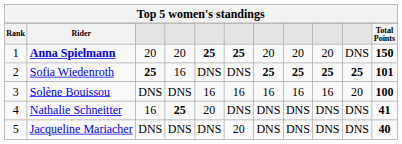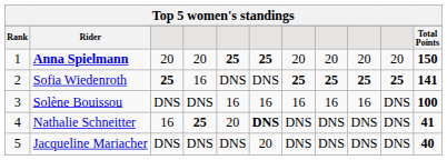Anna Spielmann | column 10: DNS -> 20
Sofia Wiedenroth | Total Points: 101 -> 141
Solène Bouissou | column 10: 20 -> DNS
Nathalie Schneitter | column 6: normal -> bold
